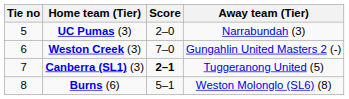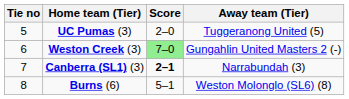UC Pumas (3) | Away team (Tier): Narrabundah (3) -> Tuggeranong United (5)
Weston Creek (3) | Score: no background -> lightgreen background
Canberra (SL1) (3) | Away team (Tier): Tuggeranong United (5) -> Narrabundah (3)
